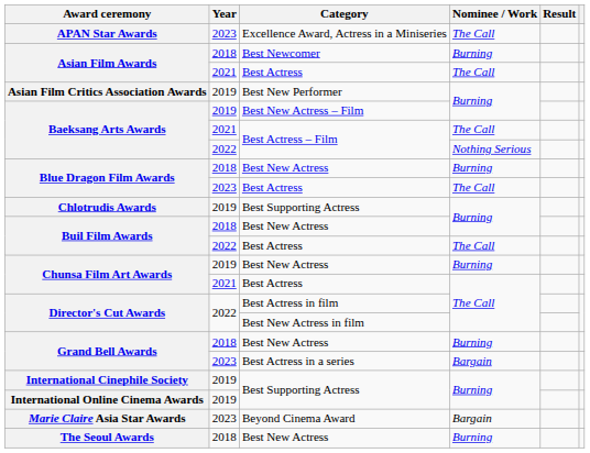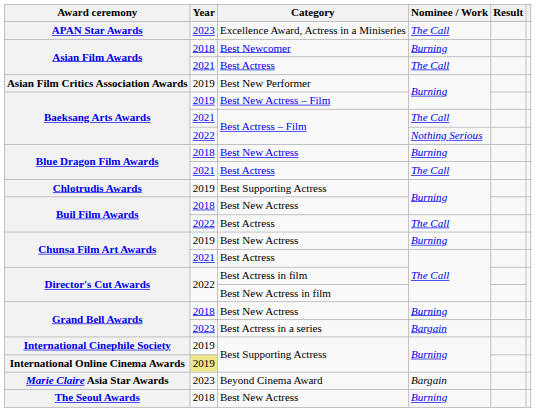Blue Dragon Film Awards / Best Actress | Year: 2023 -> 2021
International Online Cinema Awards | Year: no background -> khaki background
